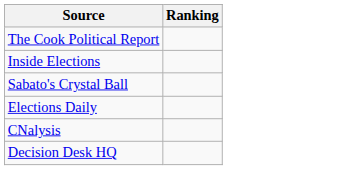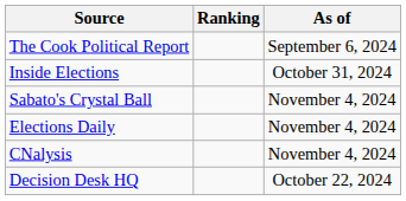+ column: As of | September 6, 2024 | October 31, 2024 | November 4, 2024 | November 4, 2024 | November 4, 2024 | October 22, 2024
